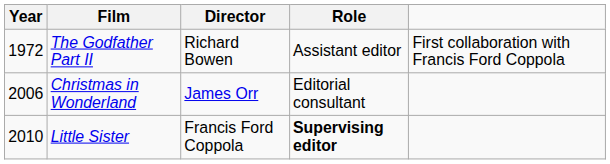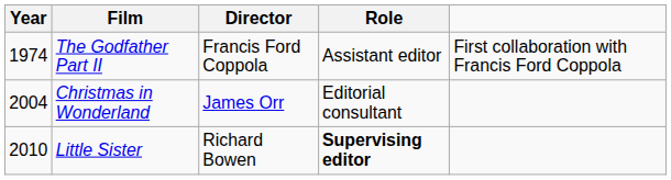The Godfather Part II | Year: 1972 -> 1974
The Godfather Part II | Director: Richard Bowen -> Francis Ford Coppola
Christmas in Wonderland | Year: 2006 -> 2004
Little Sister | Director: Francis Ford Coppola -> Richard Bowen
